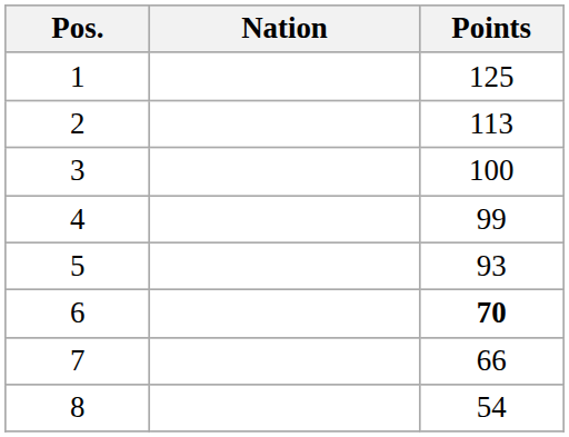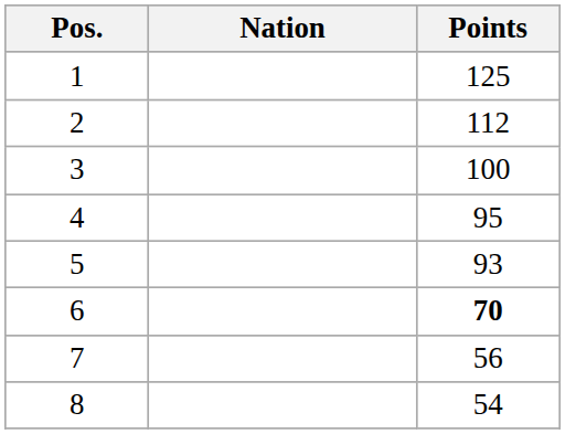2 | Points: 113 -> 112
4 | Points: 99 -> 95
7 | Points: 66 -> 56
